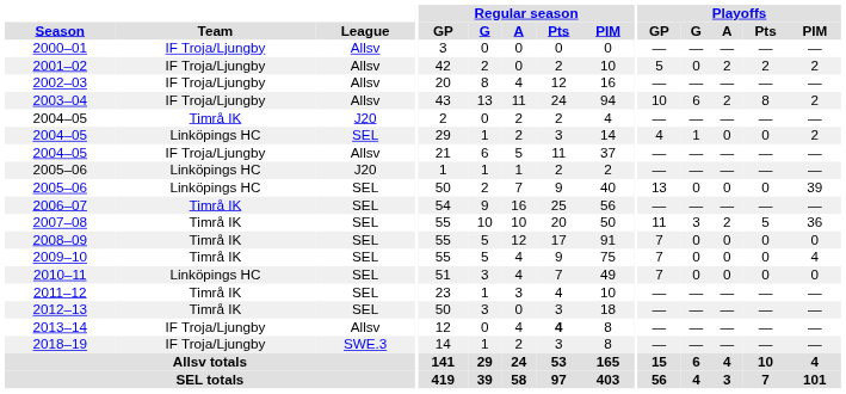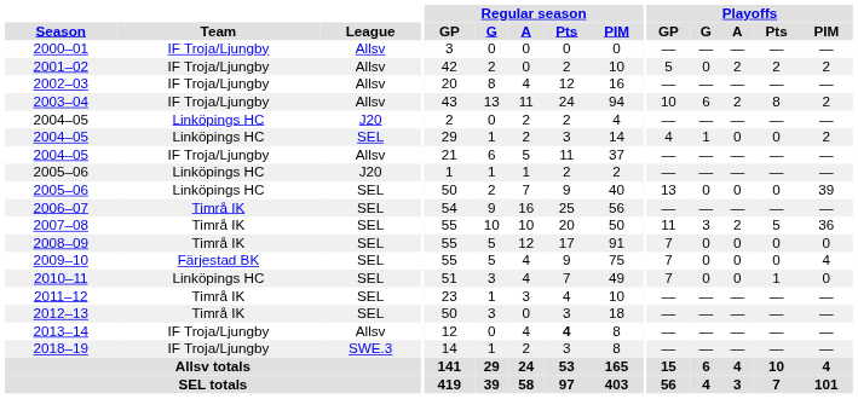2004–05 / J20 | Team: Timrå IK -> Linköpings HC
2009–10 | Team: Timrå IK -> Färjestad BK
2010–11 | Playoffs / Pts: 0 -> 1
